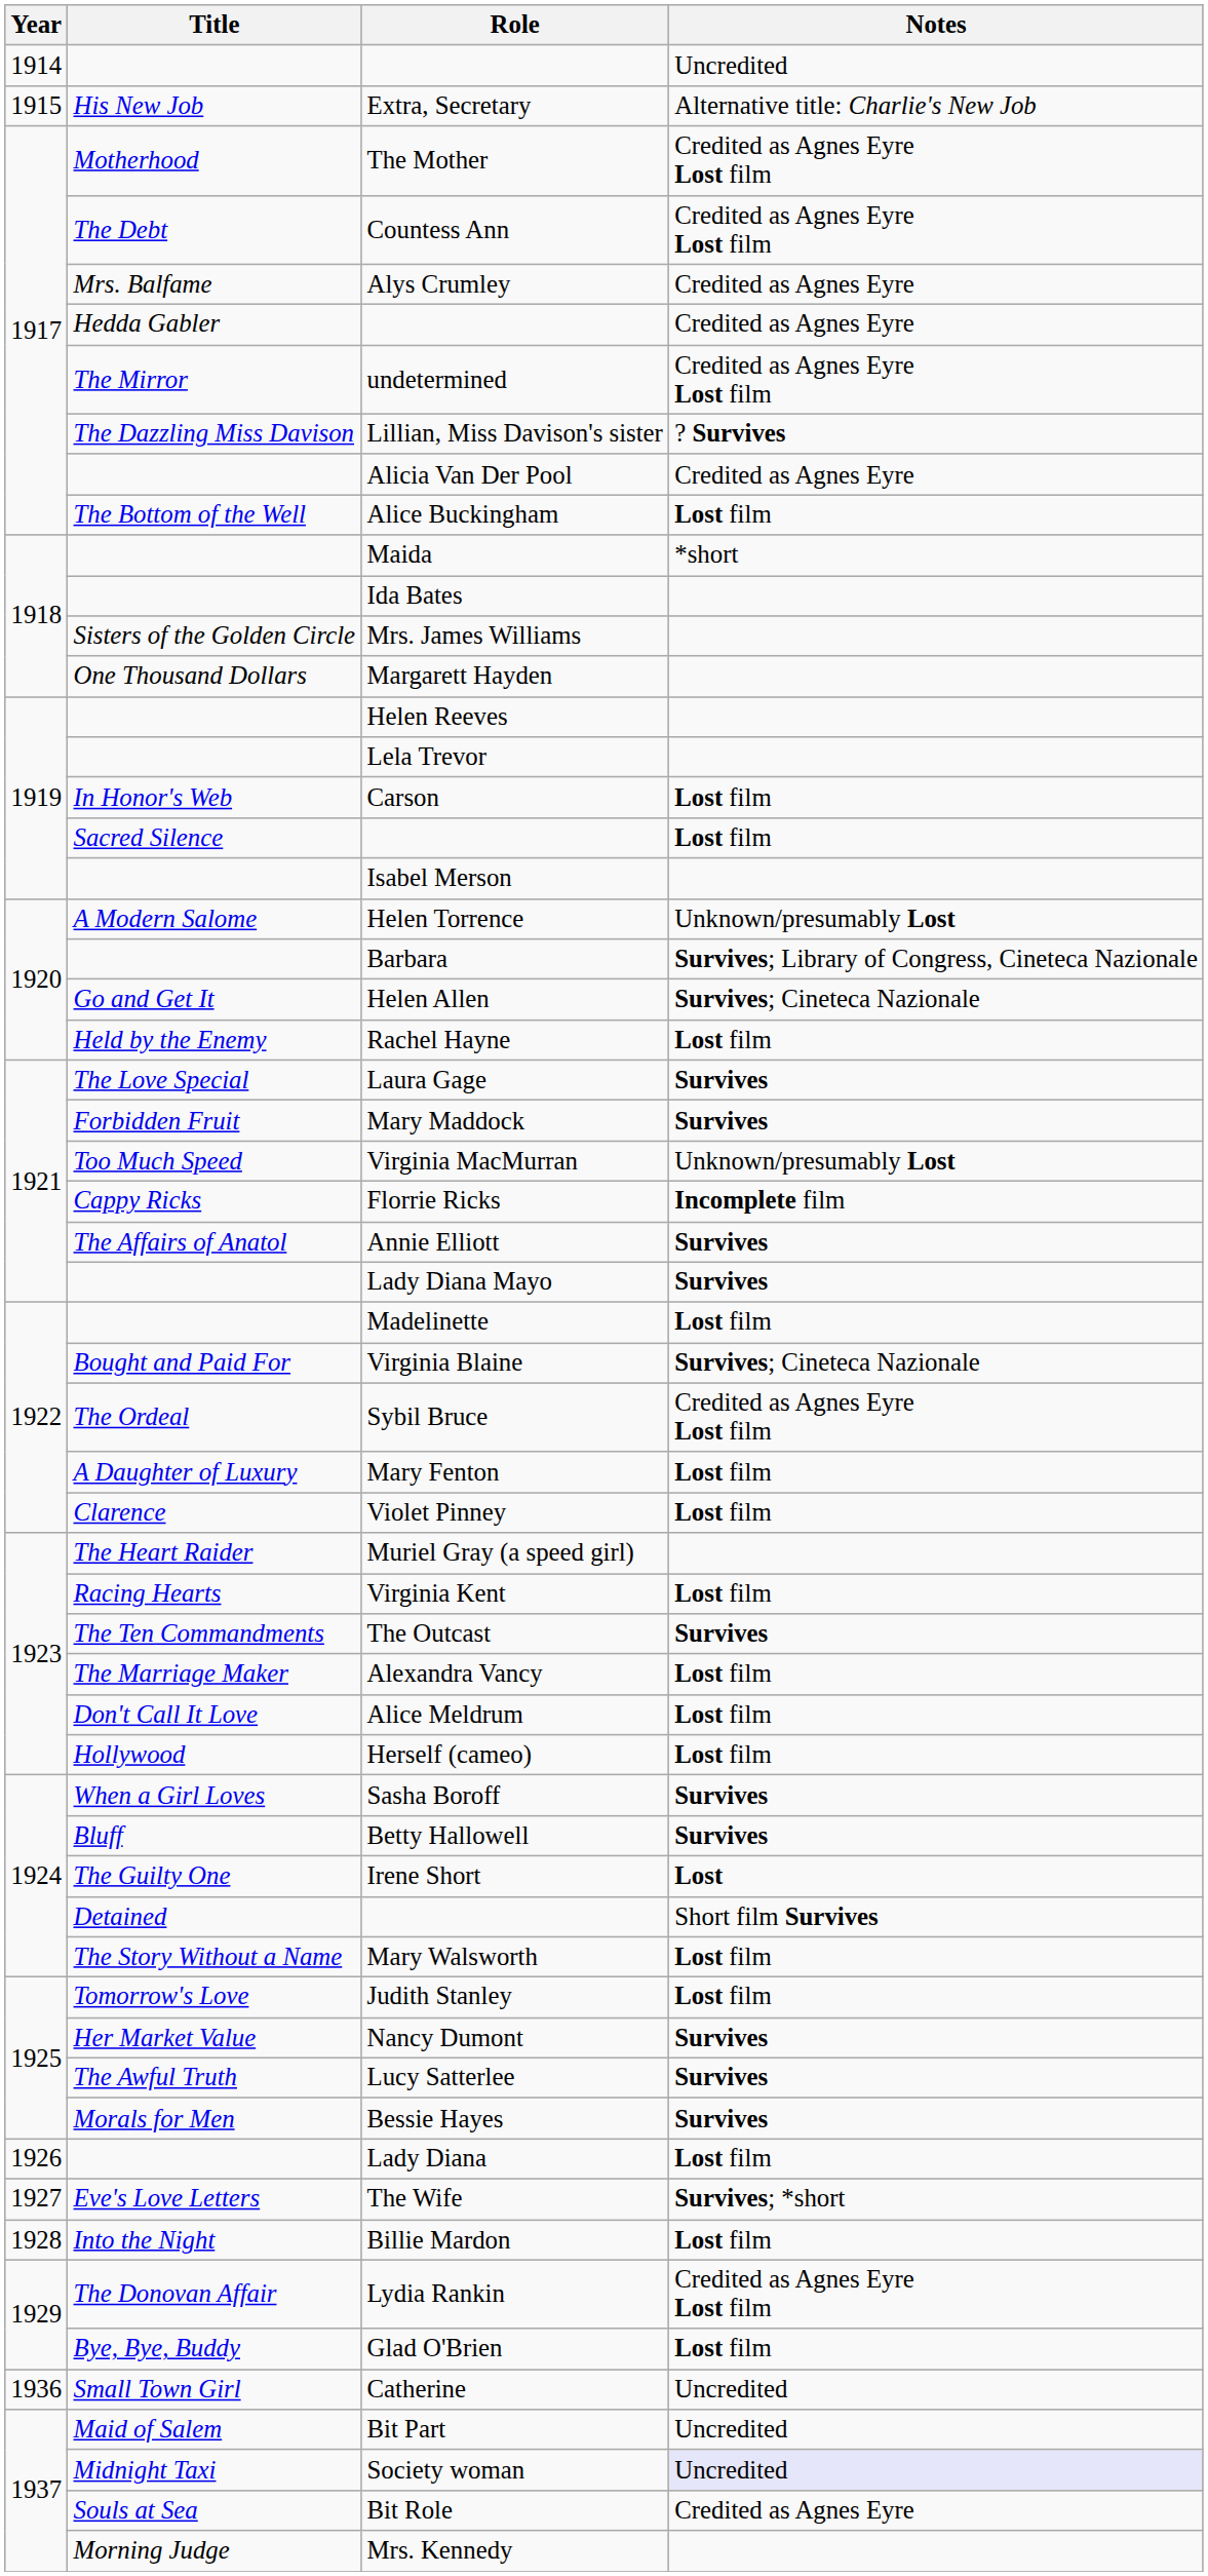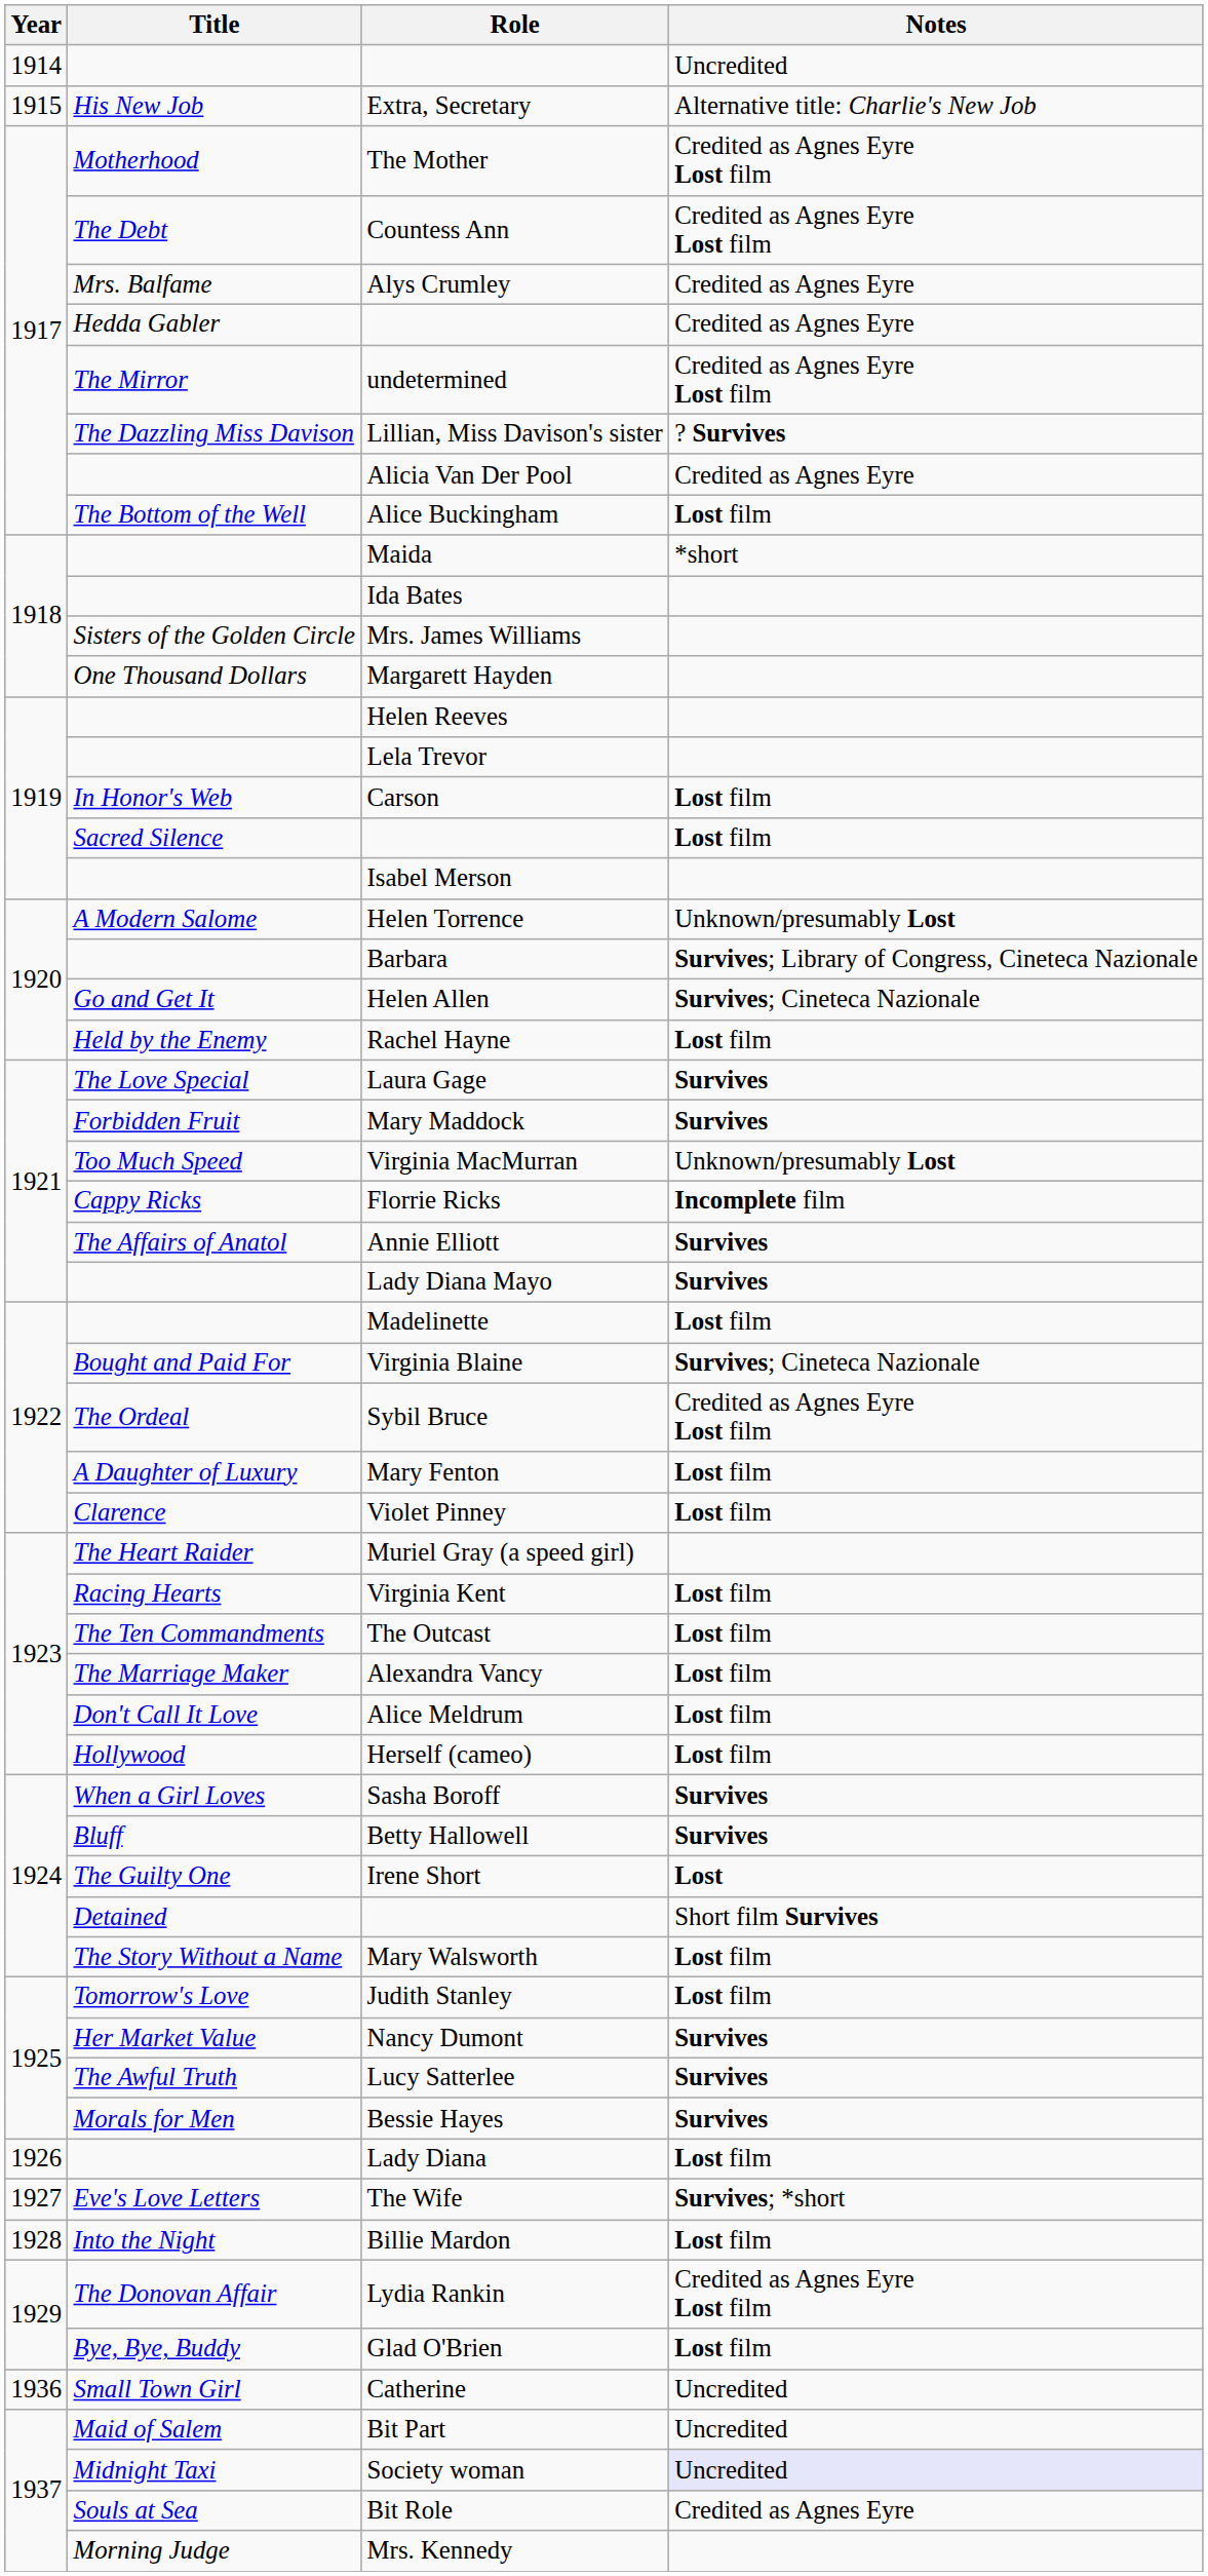The Outcast | Notes: Survives -> Lost film
